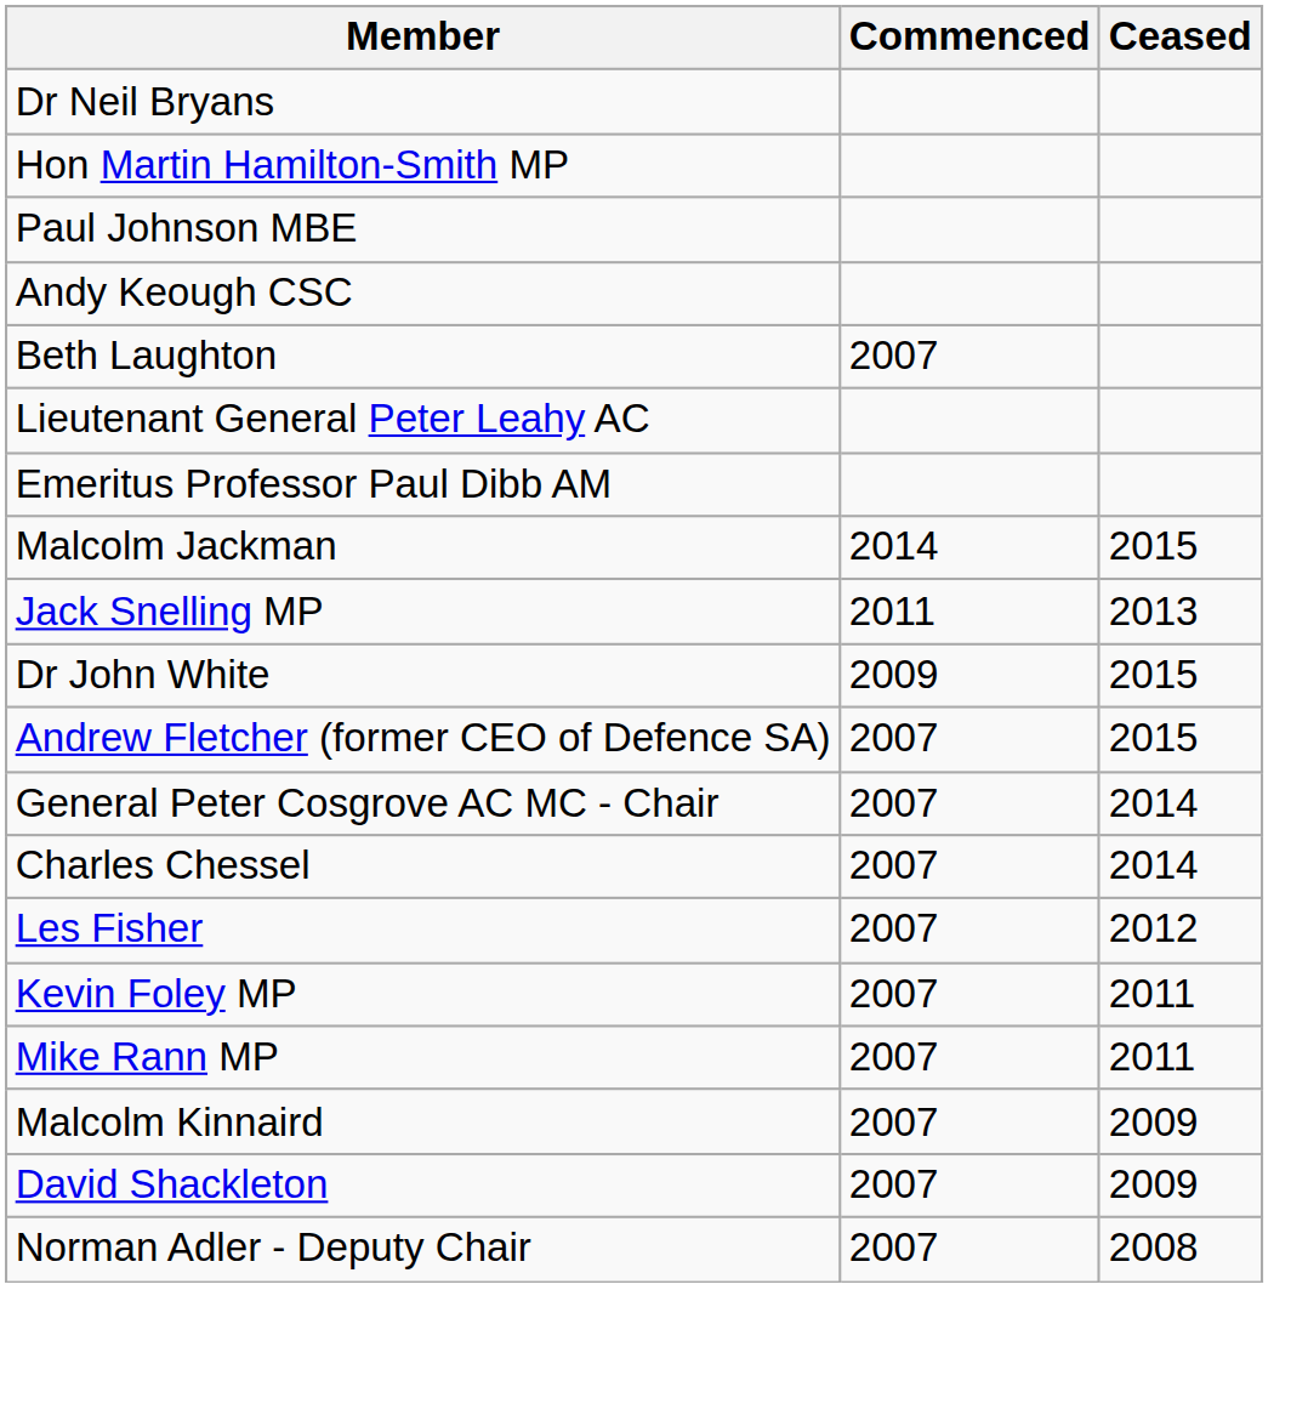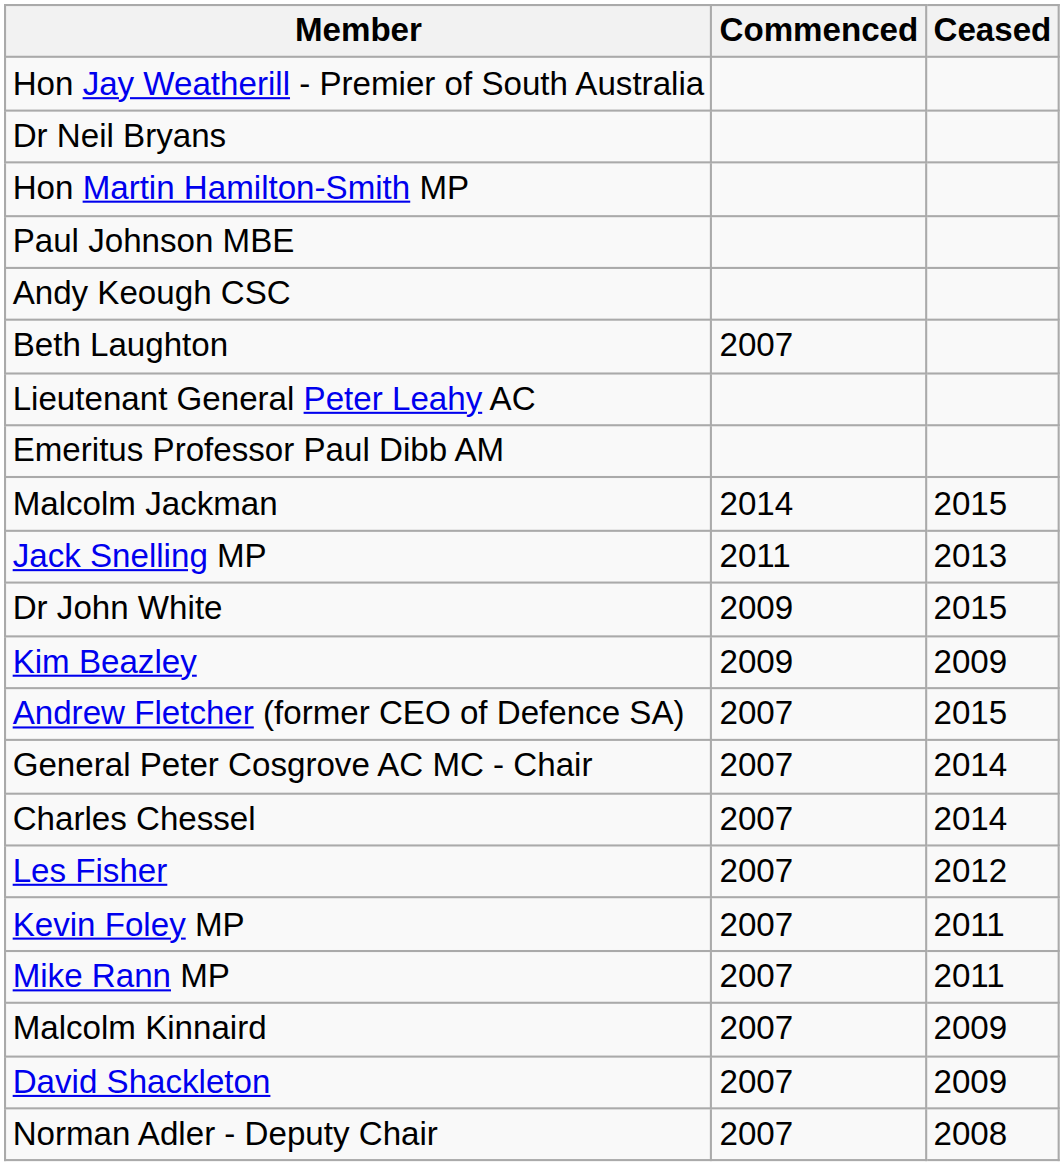+ row: Hon Jay Weatherill - Premier of South Australia
+ row: Kim Beazley | 2009 | 2009
